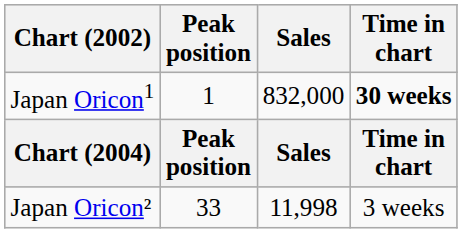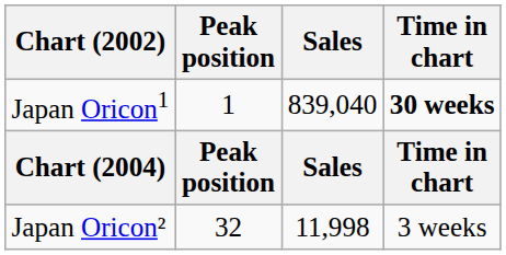Japan Oricon1 | Sales: 832,000 -> 839,040
Japan Oricon² | Peak position: 33 -> 32
